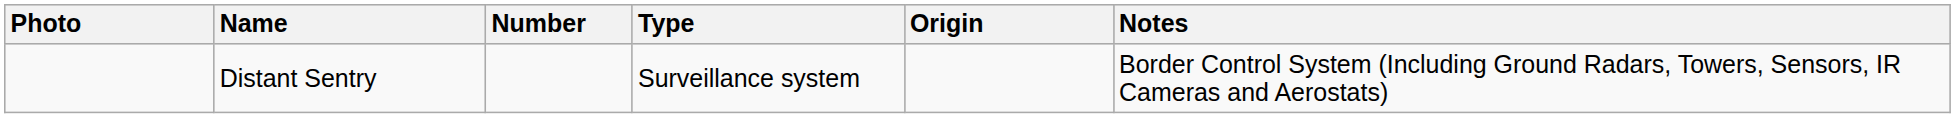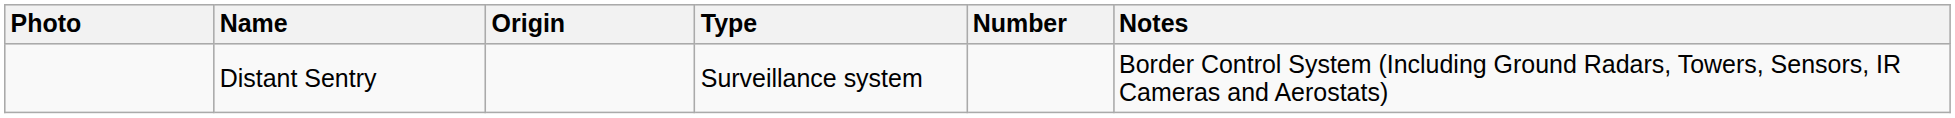columns swapped: Origin <-> Number
